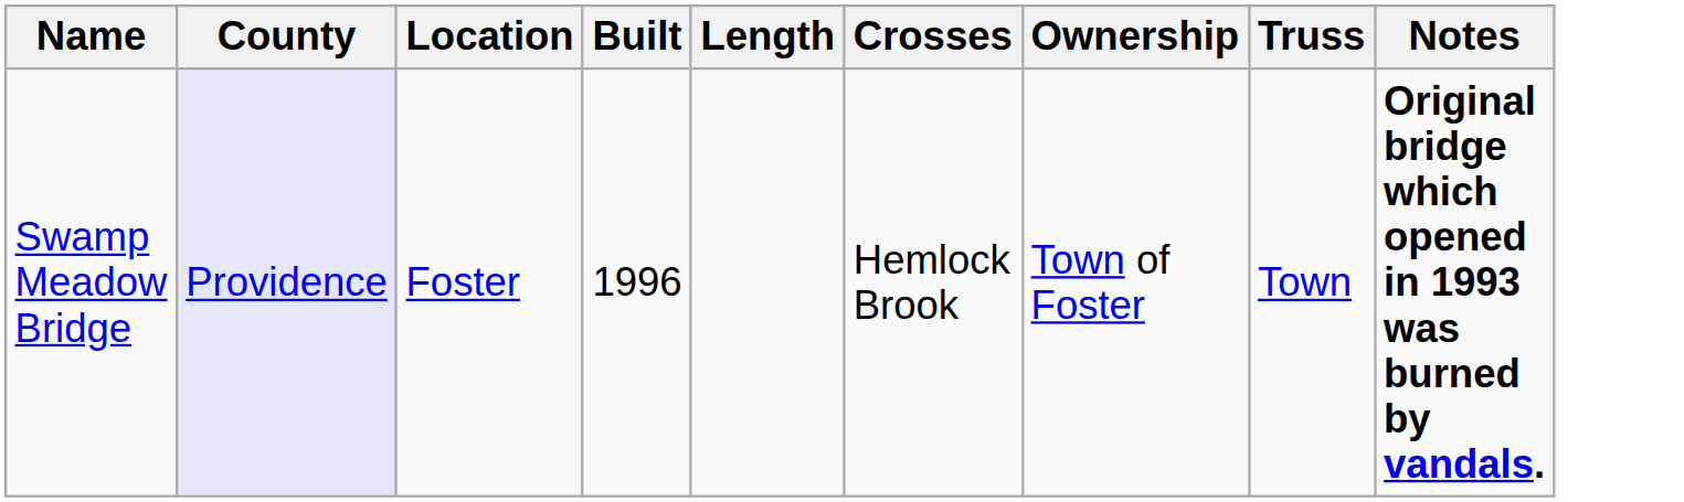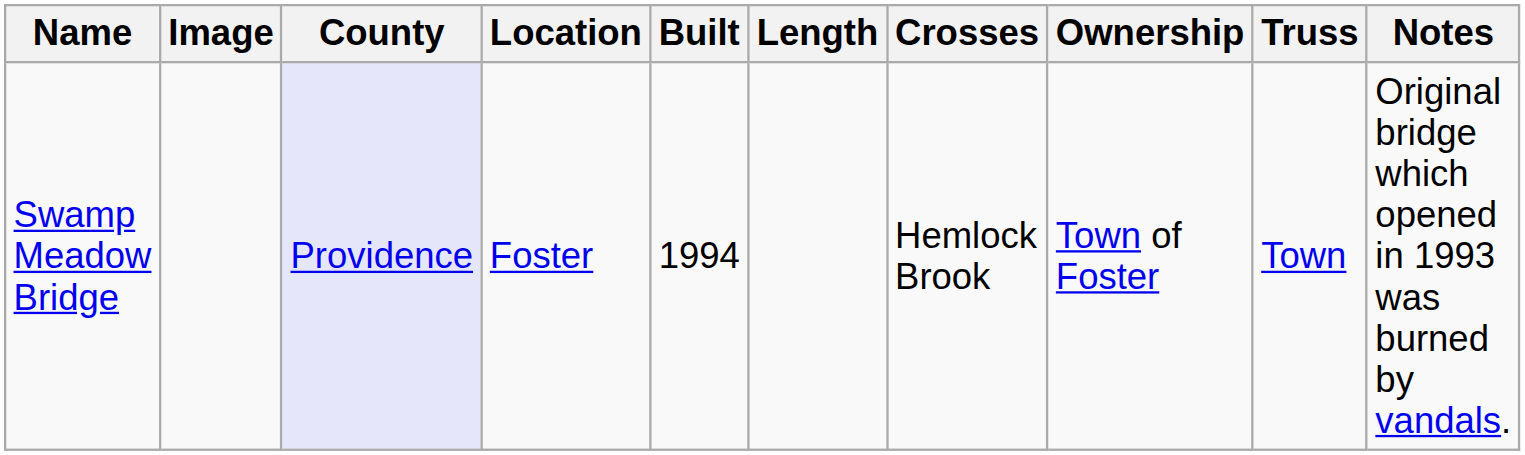+ column: Image
Swamp Meadow Bridge | Built: 1996 -> 1994
Swamp Meadow Bridge | Notes: bold -> normal
